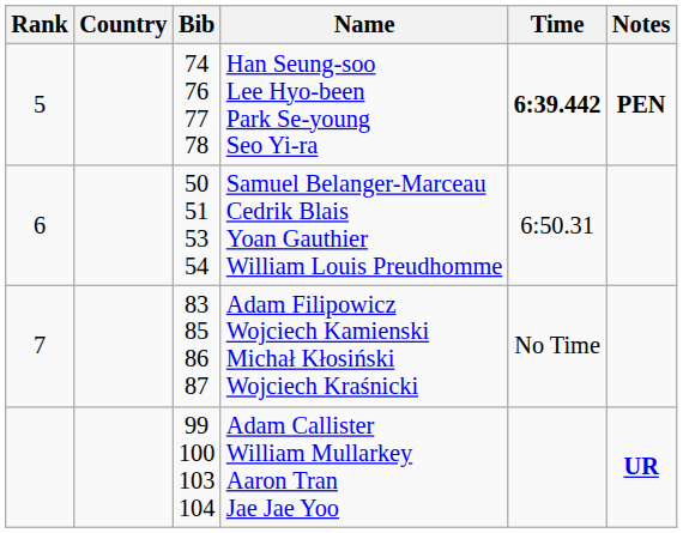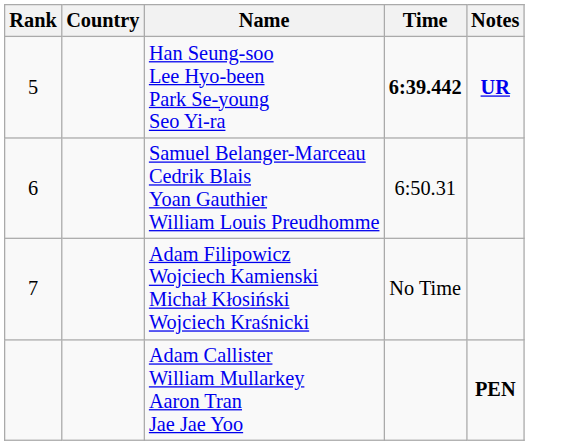- column: Bib | 74 76 77 78 | 50 51 53 54 | 83 85 86 87 | 99 100 103 104
Han Seung-soo Lee Hyo-been Park Se-young Seo Yi-ra | Notes: PEN -> UR
Adam Callister William Mullarkey Aaron Tran Jae Jae Yoo | Notes: UR -> PEN
